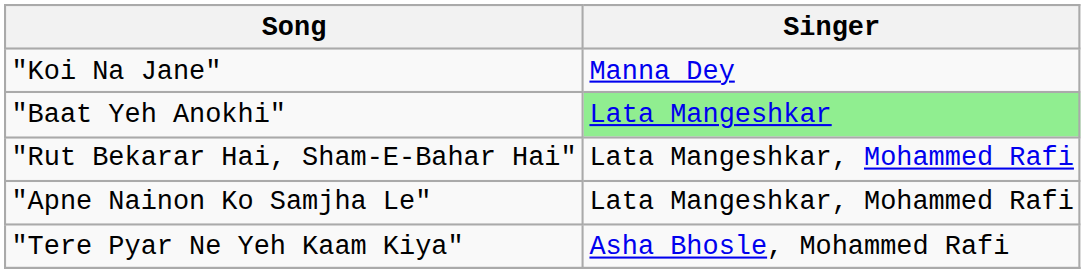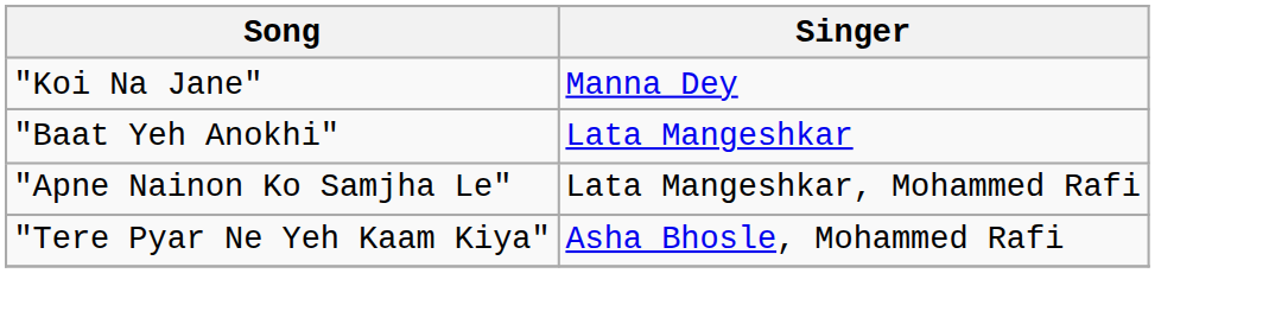"Baat Yeh Anokhi" | Singer: lightgreen background -> no background
- row: "Rut Bekarar Hai, Sham-E-Bahar Hai" | Lata Mangeshkar, Mohammed Rafi
